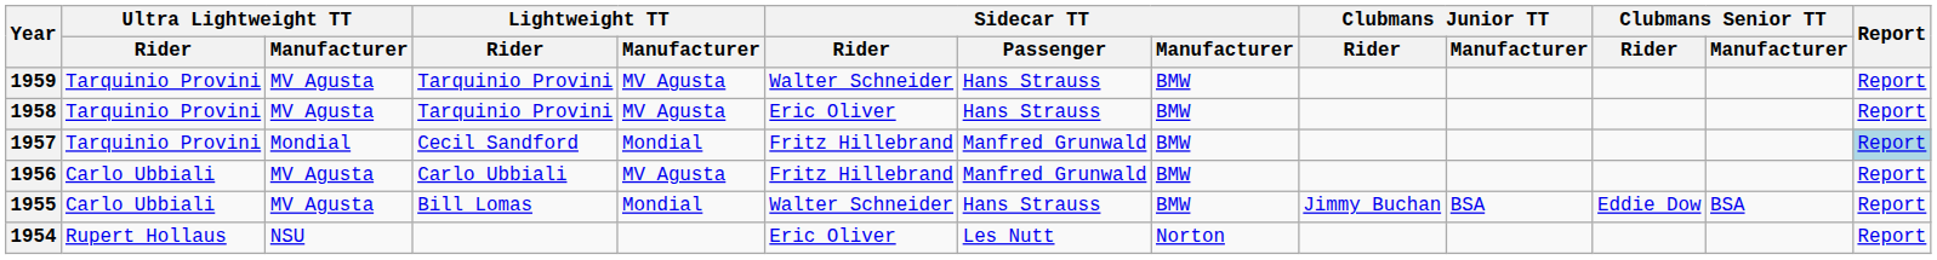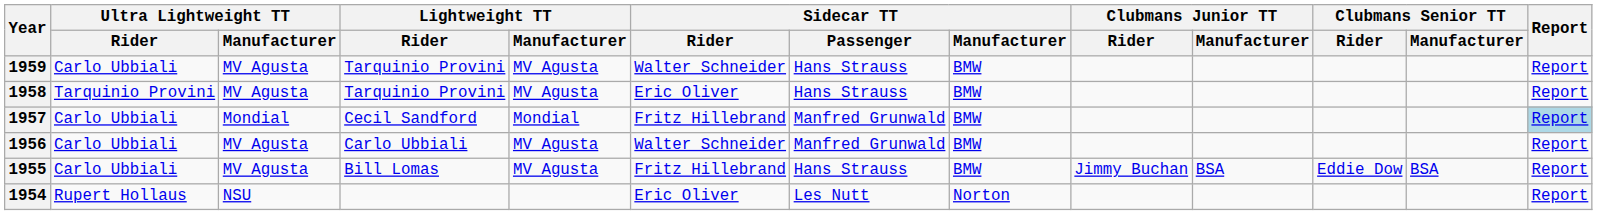1959 | Ultra Lightweight TT / Rider: Tarquinio Provini -> Carlo Ubbiali
1957 | Ultra Lightweight TT / Rider: Tarquinio Provini -> Carlo Ubbiali
1956 | Sidecar TT / Rider: Fritz Hillebrand -> Walter Schneider
1955 | Lightweight TT / Manufacturer: Mondial -> MV Agusta
1955 | Sidecar TT / Rider: Walter Schneider -> Fritz Hillebrand
